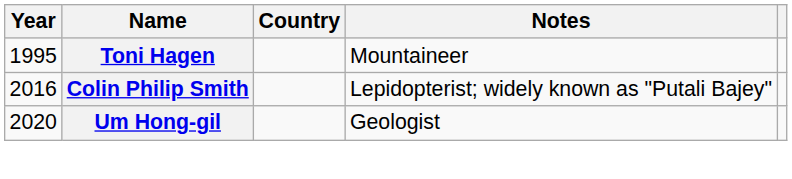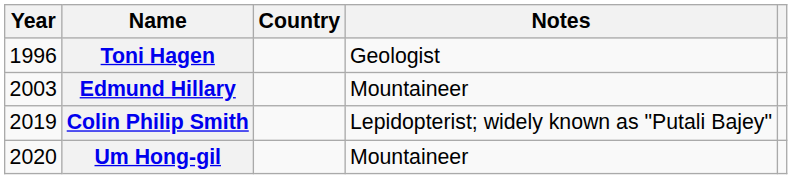Toni Hagen | Year: 1995 -> 1996
Toni Hagen | Notes: Mountaineer -> Geologist
+ row: 2003 | Edmund Hillary | Mountaineer
Colin Philip Smith | Year: 2016 -> 2019
Um Hong-gil | Notes: Geologist -> Mountaineer
